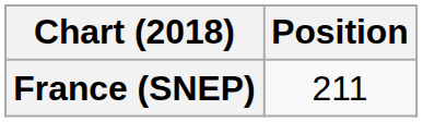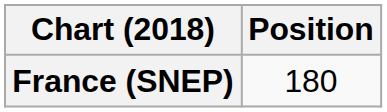France (SNEP) | Position: 211 -> 180
